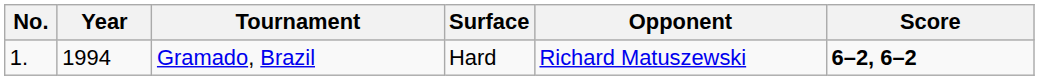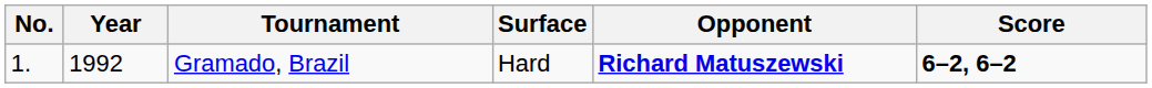Gramado, Brazil | Year: 1994 -> 1992
Gramado, Brazil | Opponent: normal -> bold
